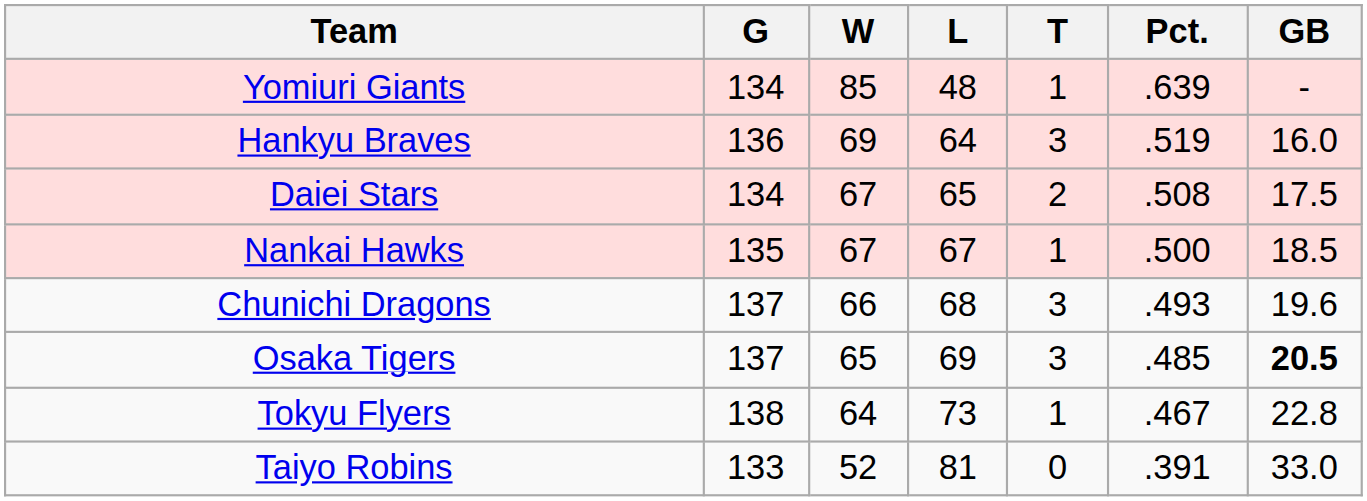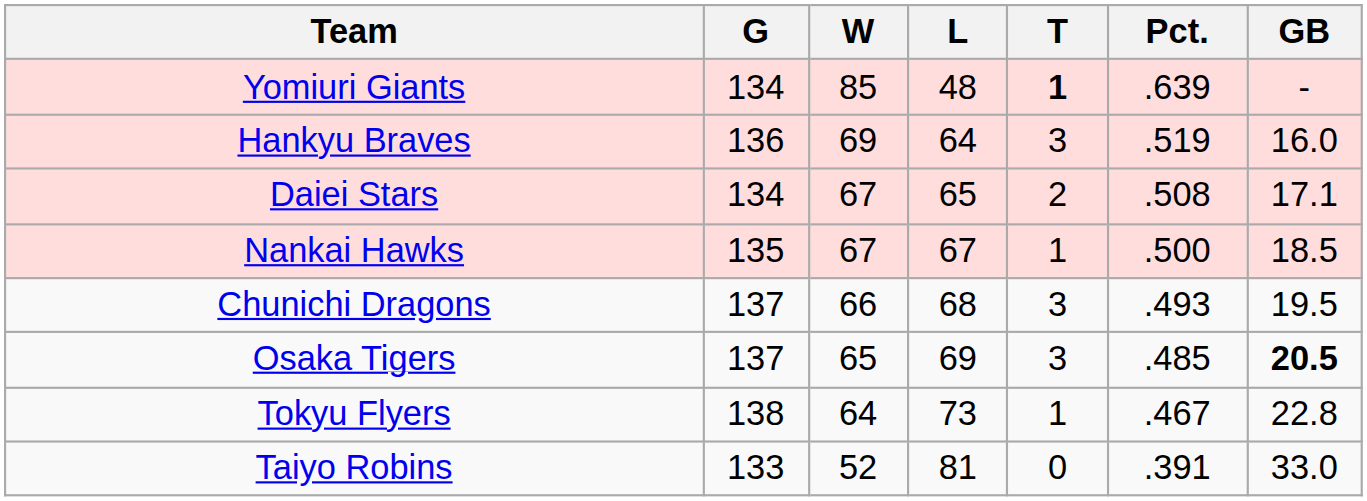Yomiuri Giants | T: normal -> bold
Daiei Stars | GB: 17.5 -> 17.1
Chunichi Dragons | GB: 19.6 -> 19.5
